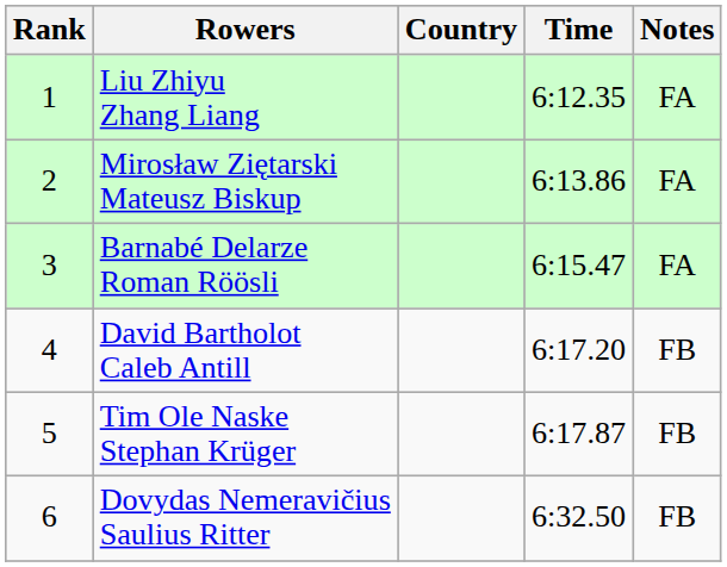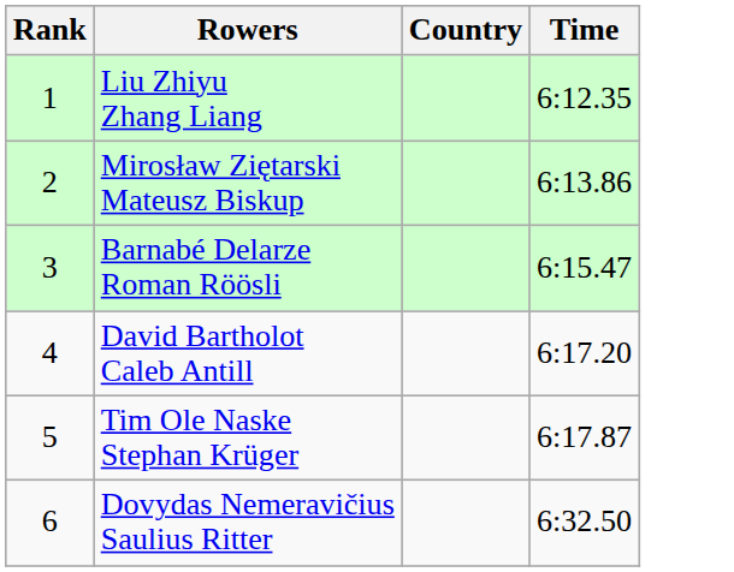- column: Notes | FA | FA | FA | FB | FB | FB
